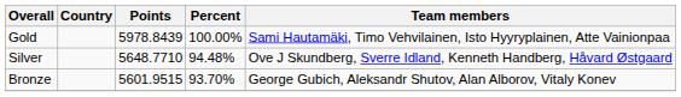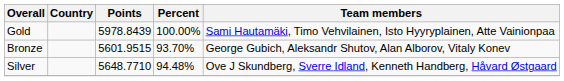rows swapped: Silver <-> Bronze
